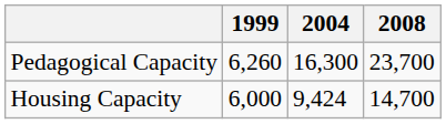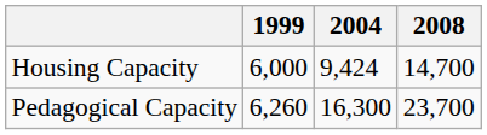rows swapped: Pedagogical Capacity <-> Housing Capacity
